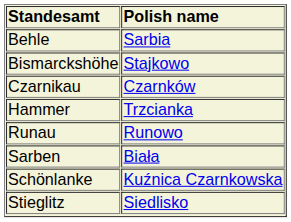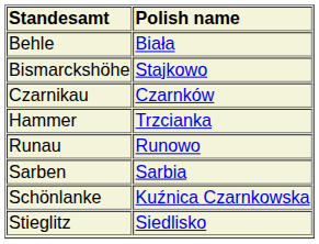Behle | Polish name: Sarbia -> Biała
Sarben | Polish name: Biała -> Sarbia
